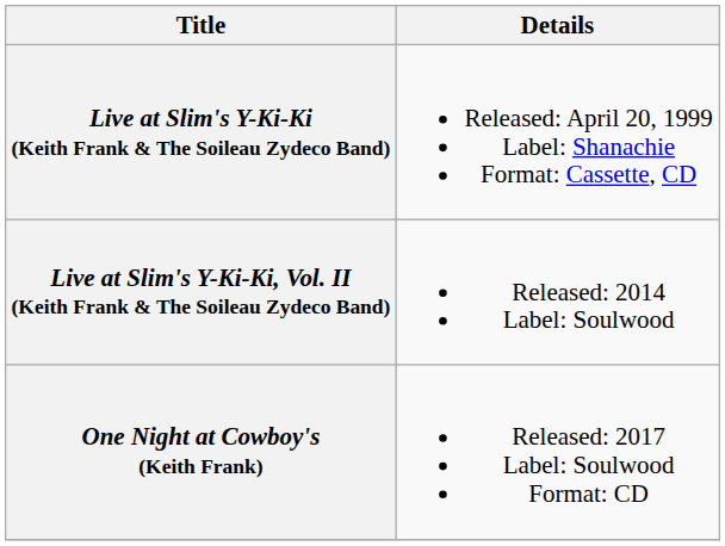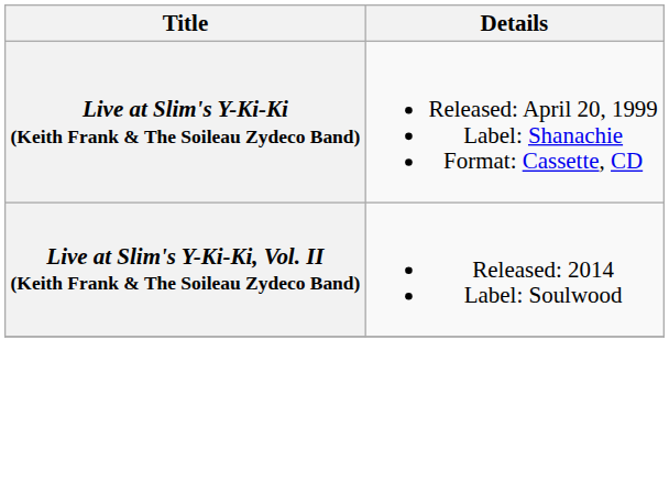- row: One Night at Cowboy's (Keith Frank) | Released: 2017 Label: Soulwood Format: CD
